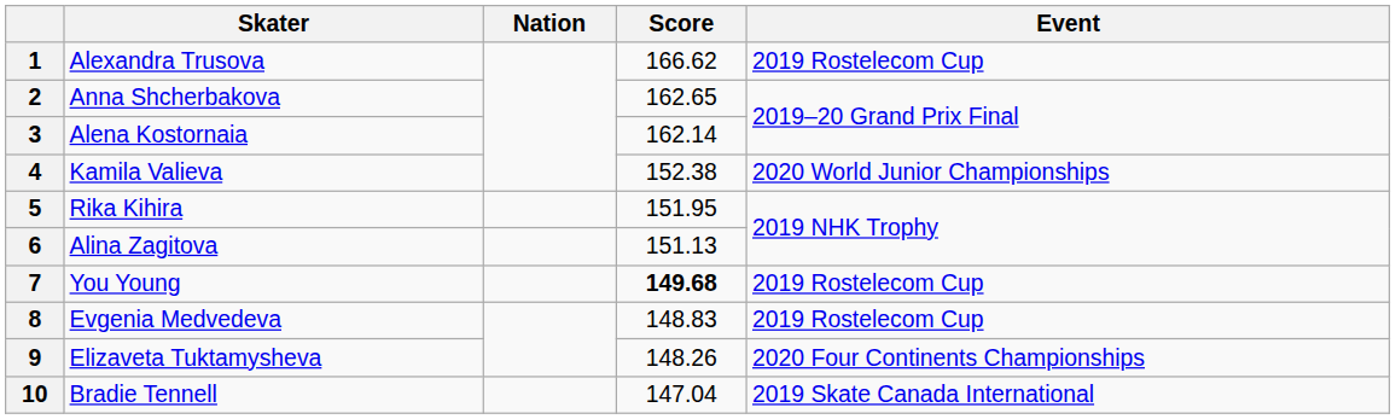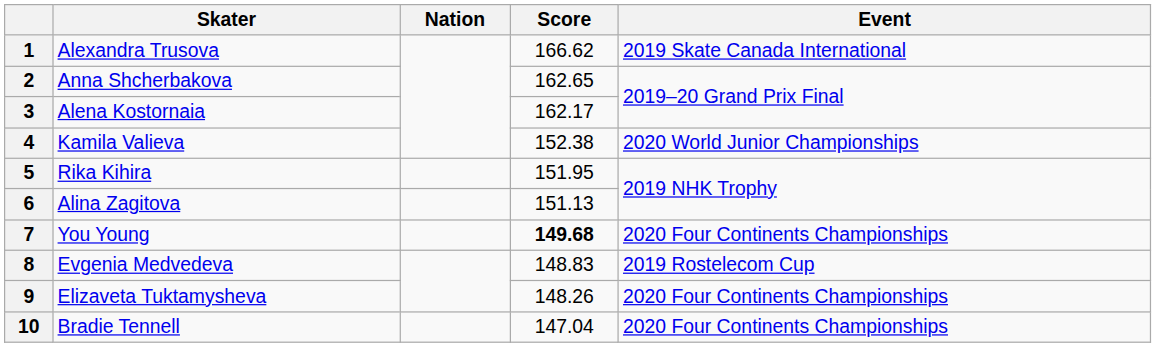1 | Event: 2019 Rostelecom Cup -> 2019 Skate Canada International
3 | Score: 162.14 -> 162.17
7 | Event: 2019 Rostelecom Cup -> 2020 Four Continents Championships
10 | Event: 2019 Skate Canada International -> 2020 Four Continents Championships
